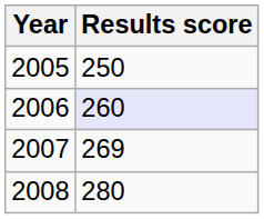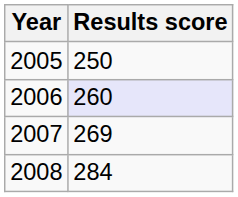2008 | Results score: 280 -> 284
